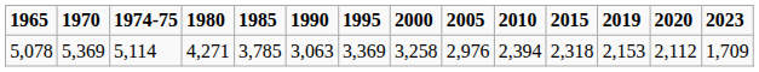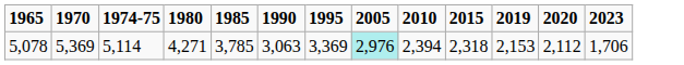- column: 2000 | 3,258
5,078 | 2005: no background -> paleturquoise background
5,078 | 2023: 1,709 -> 1,706
